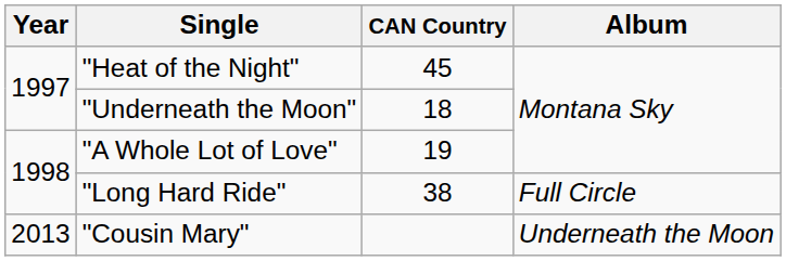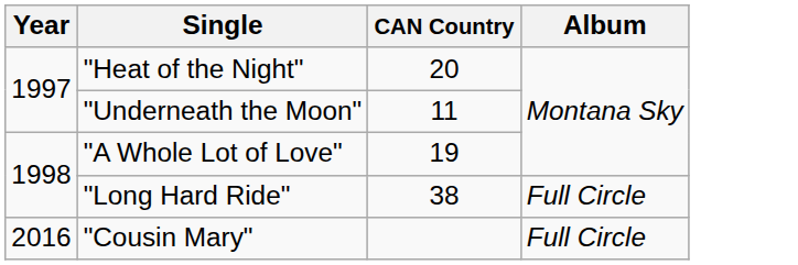"Heat of the Night" | CAN Country: 45 -> 20
"Underneath the Moon" | CAN Country: 18 -> 11
"Cousin Mary" | Year: 2013 -> 2016
"Cousin Mary" | Album: Underneath the Moon -> Full Circle
